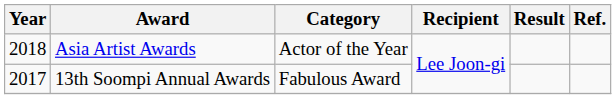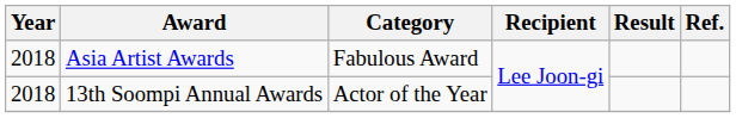Asia Artist Awards | Category: Actor of the Year -> Fabulous Award
13th Soompi Annual Awards | Year: 2017 -> 2018
13th Soompi Annual Awards | Category: Fabulous Award -> Actor of the Year
